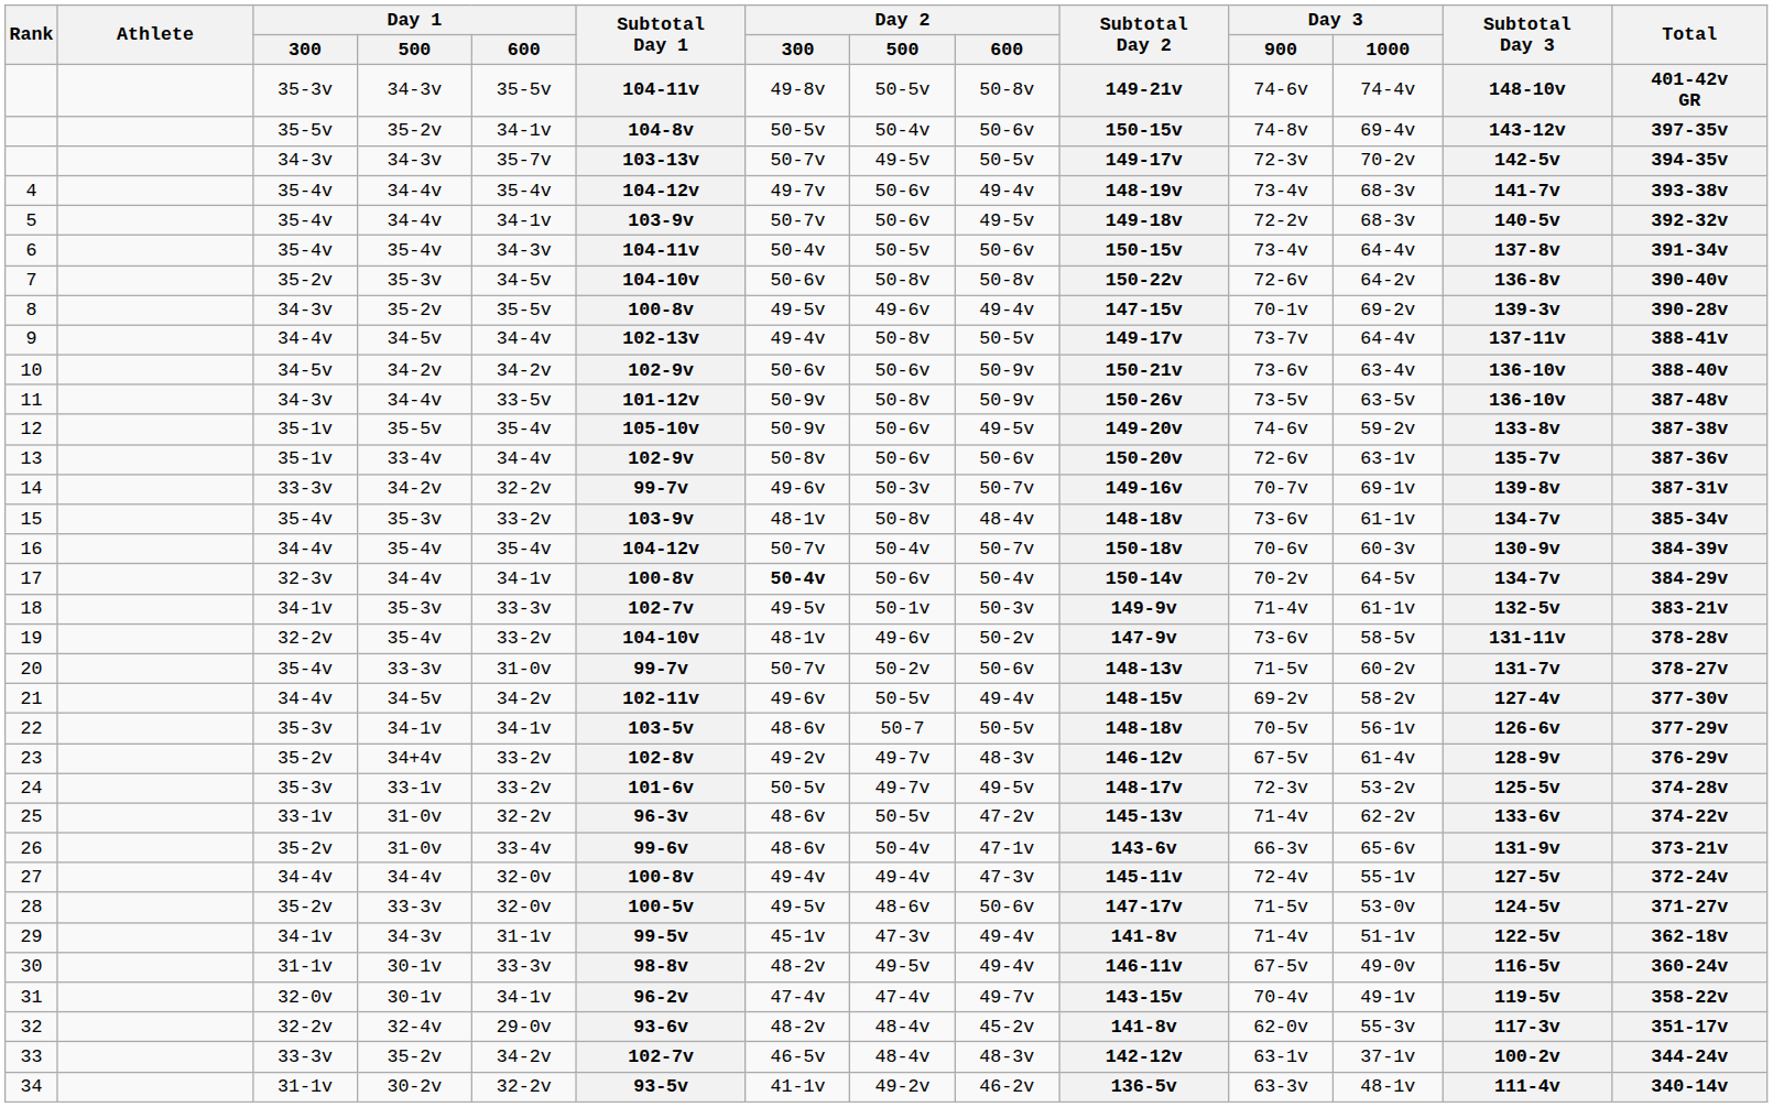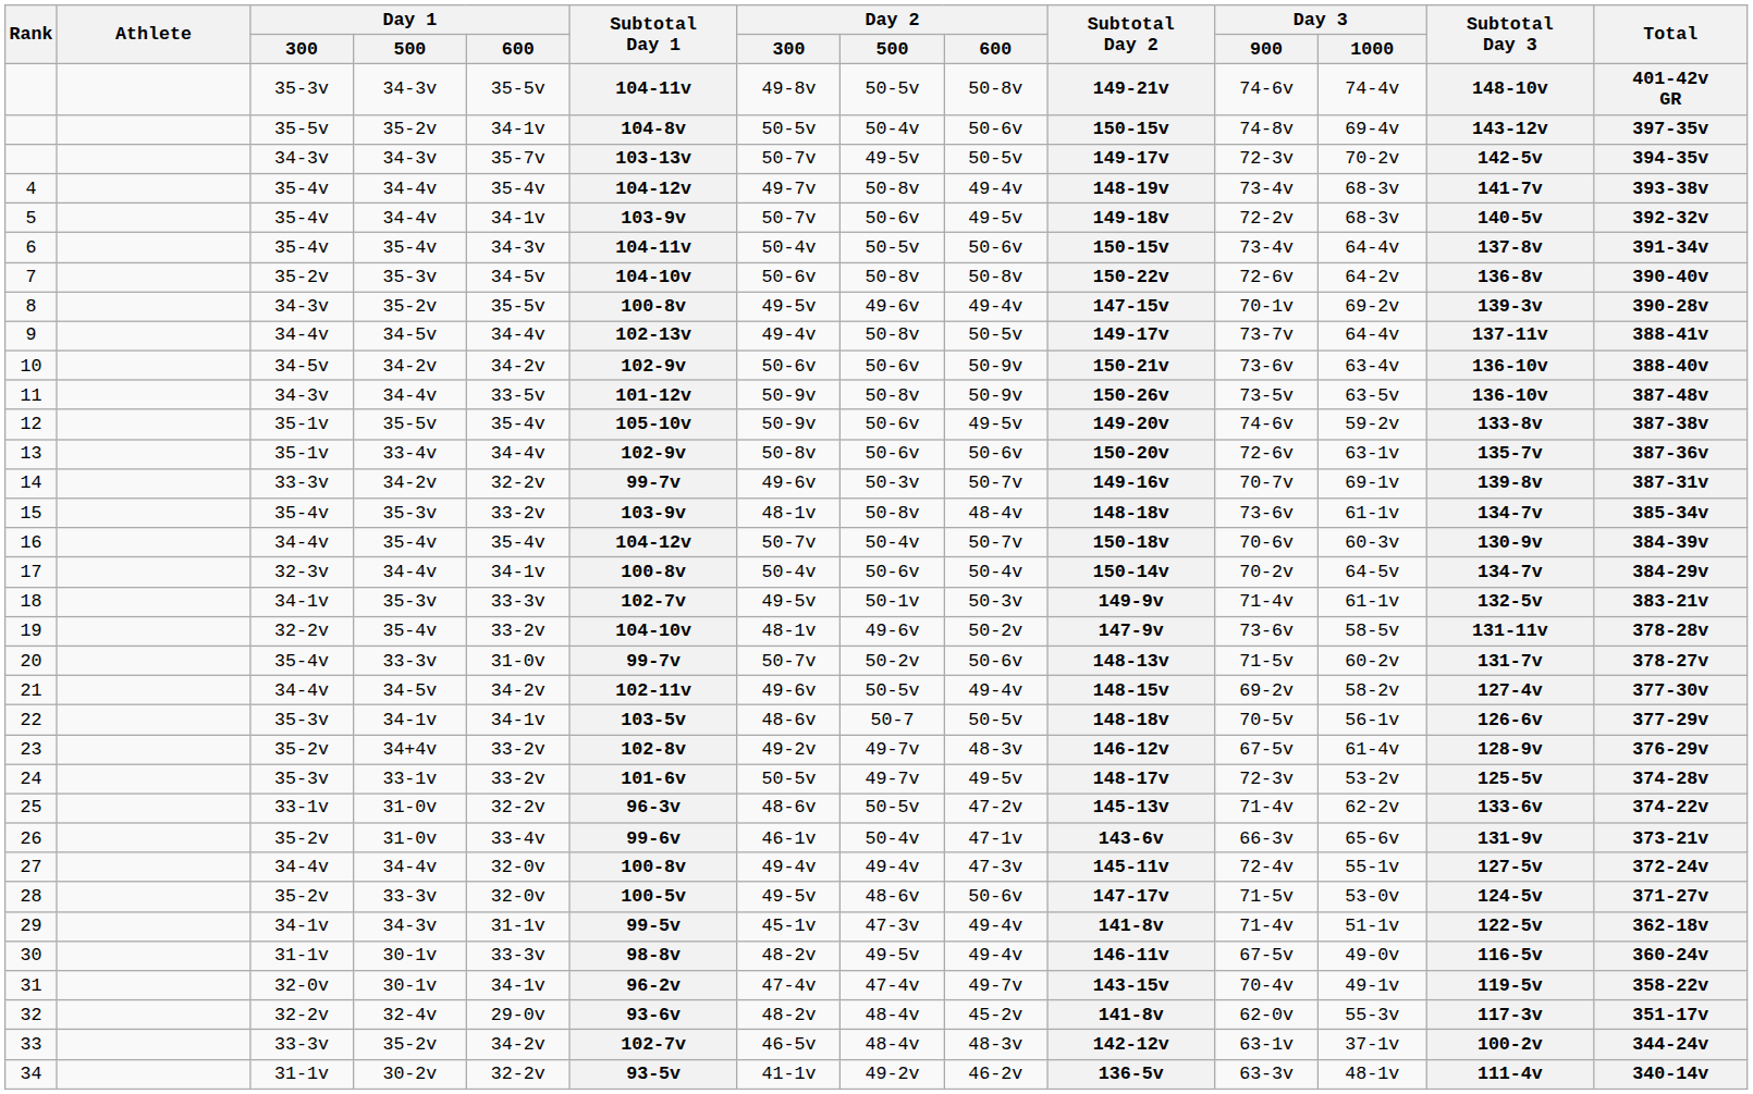4 | Day 2 / 500: 50-6v -> 50-8v
17 | Day 2 / 300: bold -> normal
26 | Day 2 / 300: 48-6v -> 46-1v
